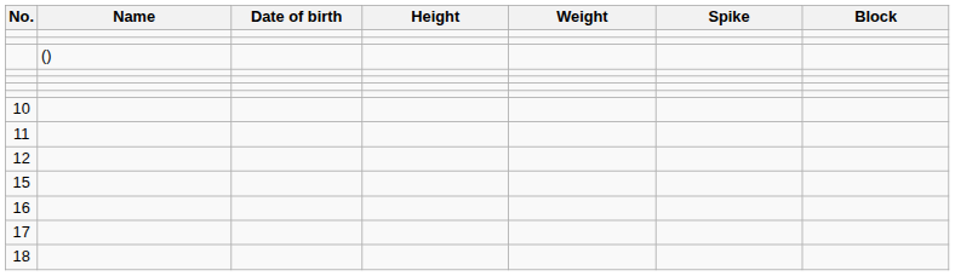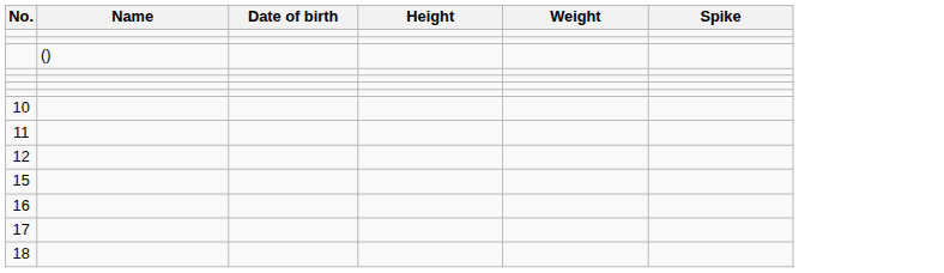- column: Block
